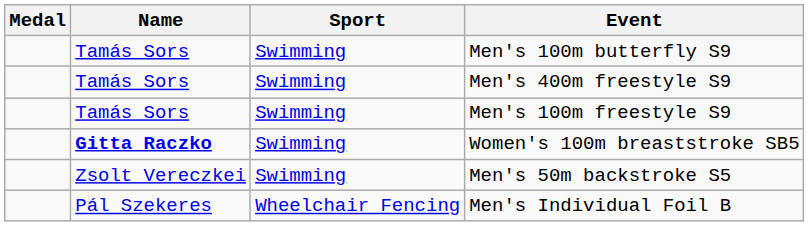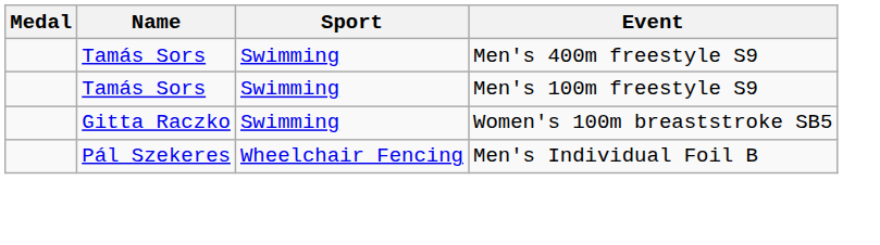- row: Tamás Sors | Swimming | Men's 100m butterfly S9
Women's 100m breaststroke SB5 | Name: bold -> normal
- row: Zsolt Vereczkei | Swimming | Men's 50m backstroke S5
